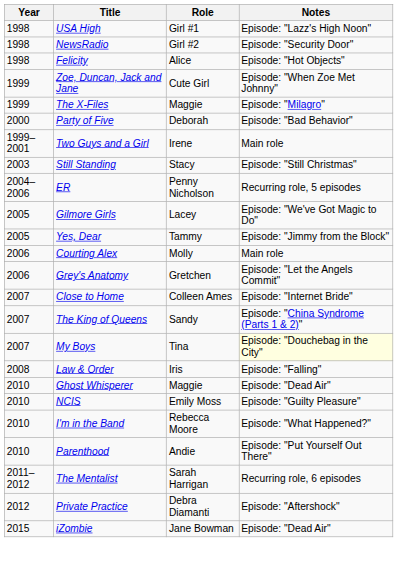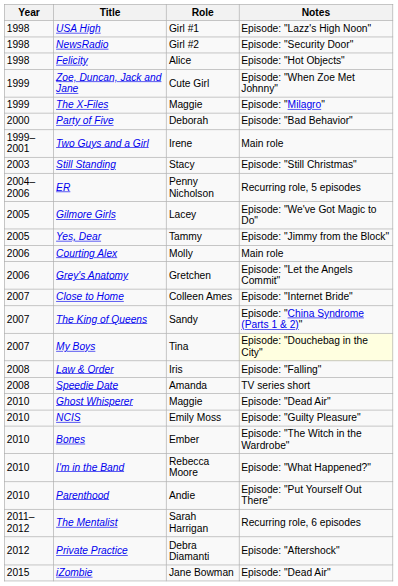+ row: 2008 | Speedie Date | Amanda | TV series short
+ row: 2010 | Bones | Ember | Episode: "The Witch in the Wardrobe"
